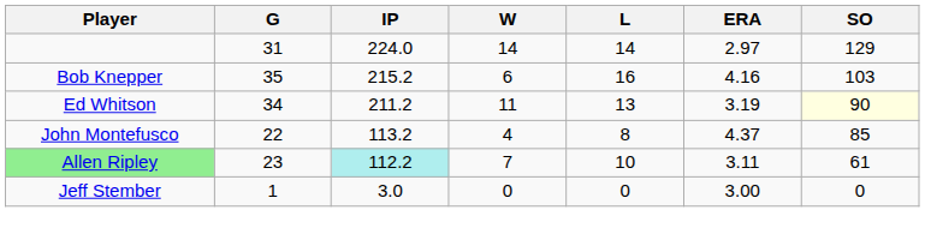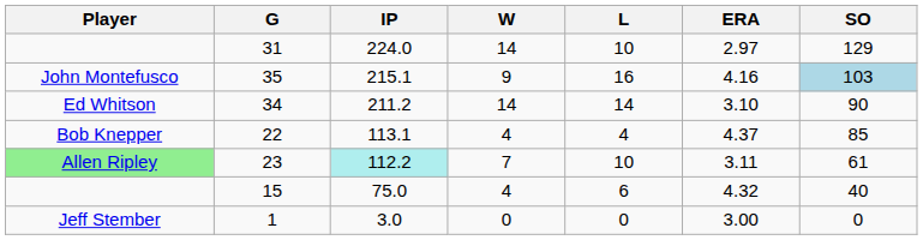31 | L: 14 -> 10
35 | Player: Bob Knepper -> John Montefusco
35 | IP: 215.2 -> 215.1
35 | W: 6 -> 9
35 | SO: no background -> lightblue background
34 | W: 11 -> 14
34 | L: 13 -> 14
34 | ERA: 3.19 -> 3.10
34 | SO: lightyellow background -> no background
22 | Player: John Montefusco -> Bob Knepper
22 | IP: 113.2 -> 113.1
22 | L: 8 -> 4
+ row: 15 | 75.0 | 4 | 6 | 4.32 | 40
